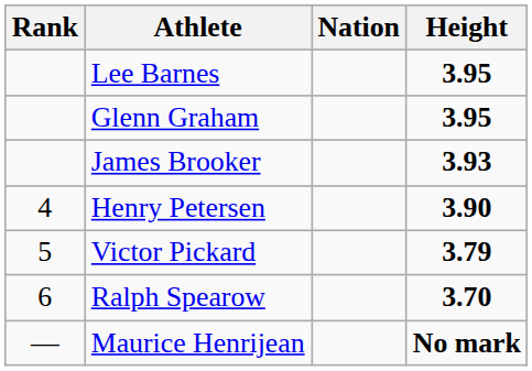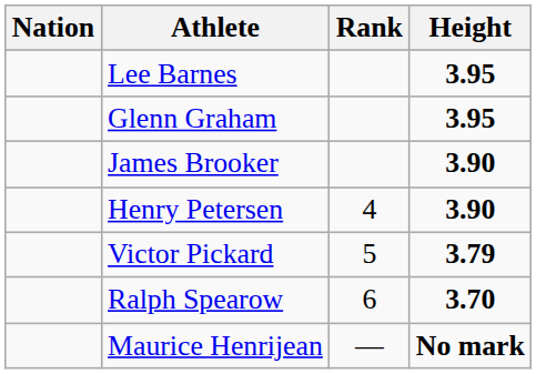columns swapped: Rank <-> Nation
James Brooker | Height: 3.93 -> 3.90
